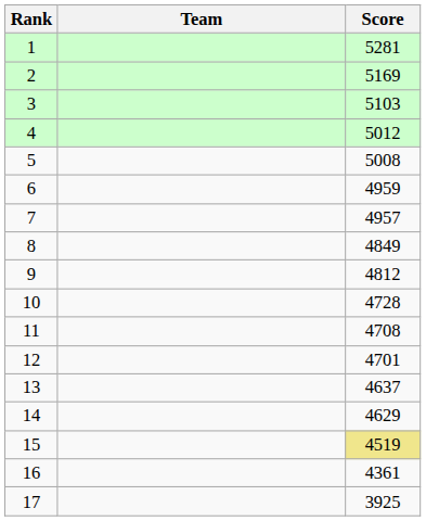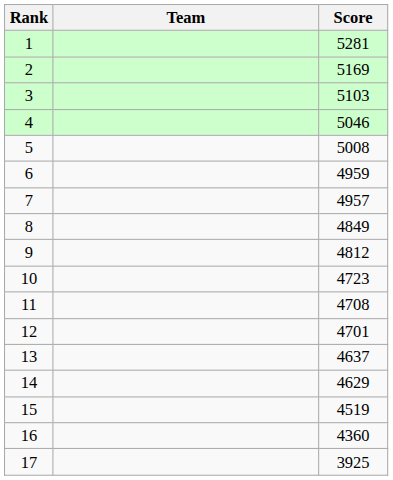4 | Score: 5012 -> 5046
10 | Score: 4728 -> 4723
15 | Score: khaki background -> no background
16 | Score: 4361 -> 4360
